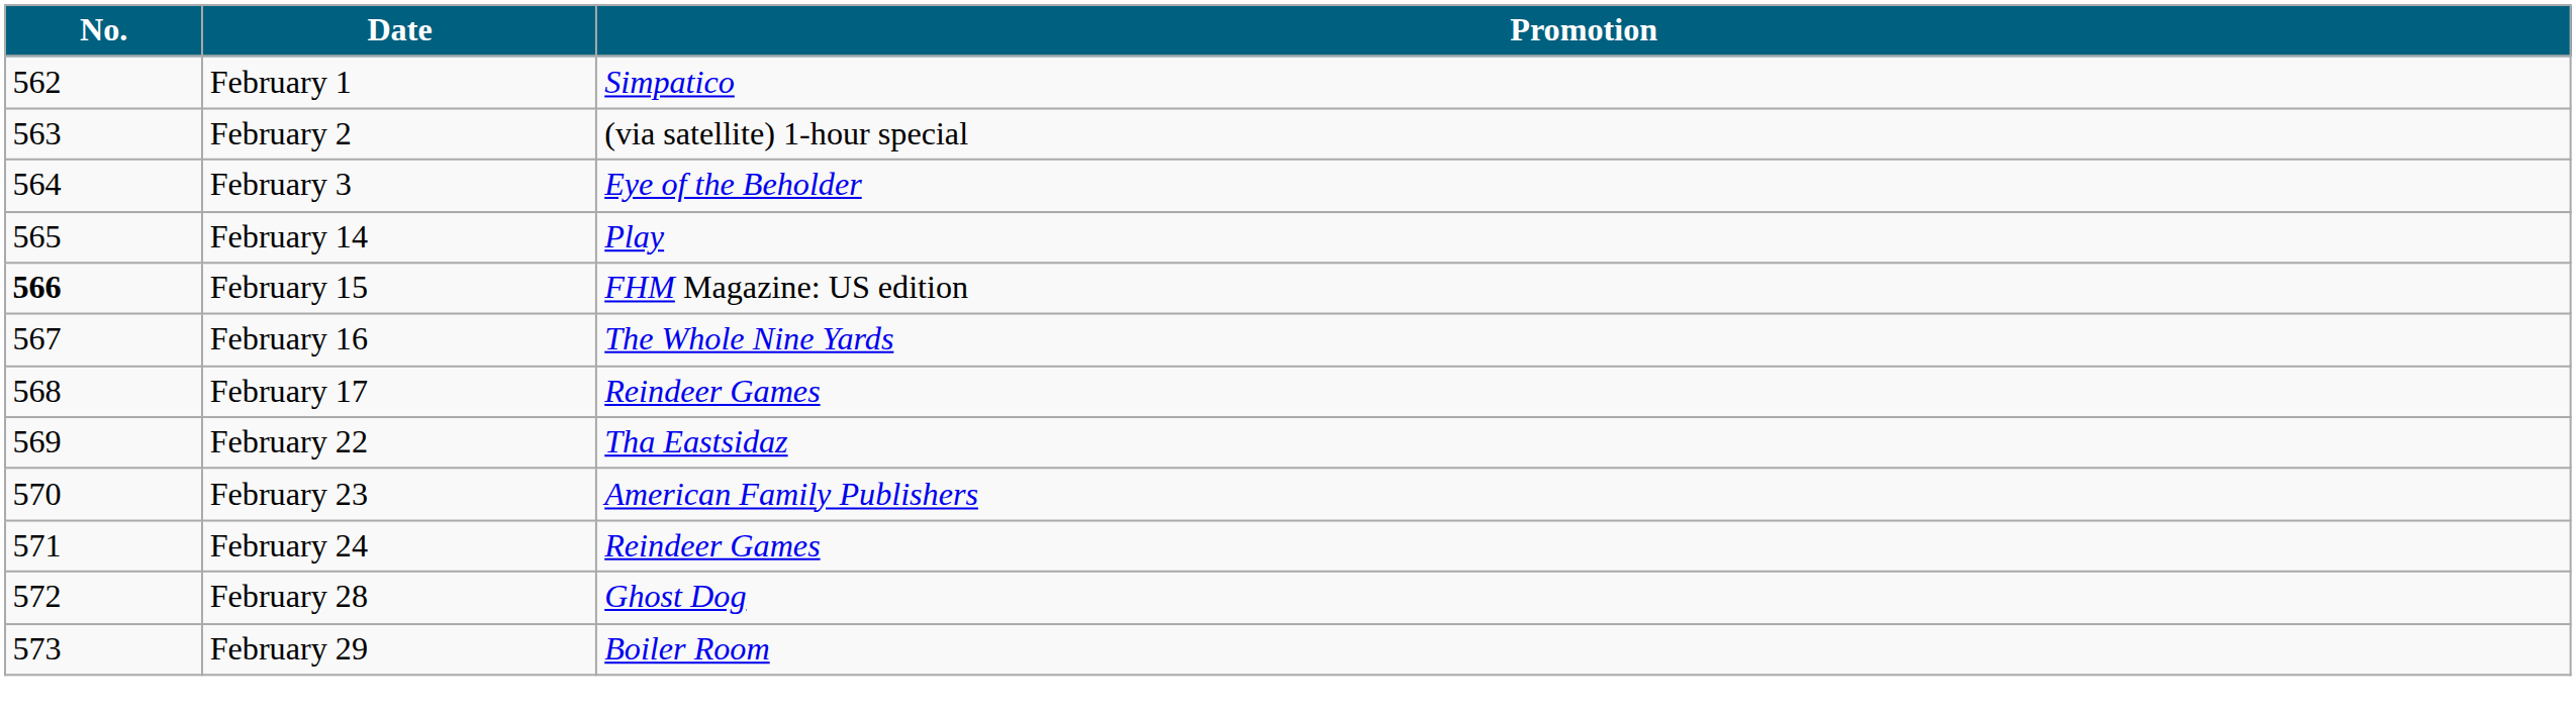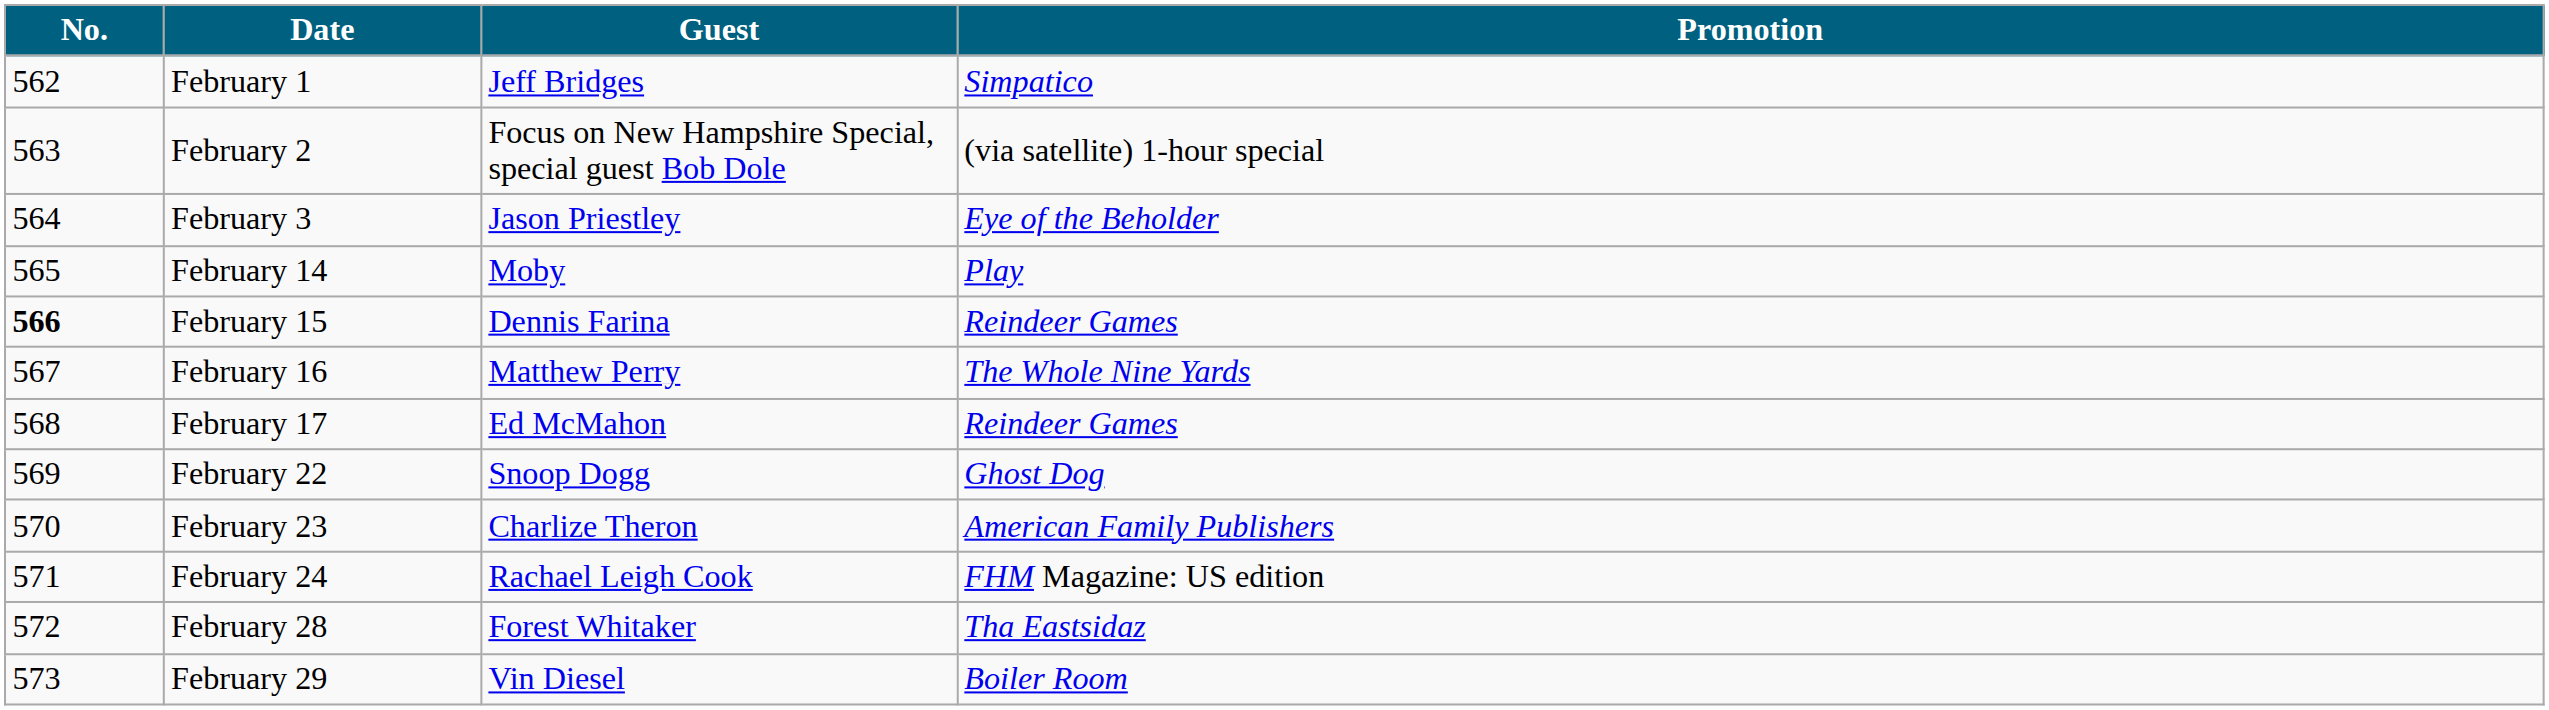+ column: Guest | Jeff Bridges | Focus on New Hampshire Special, special guest Bob Dole | Jason Priestley | Moby | Dennis Farina | Matthew Perry | Ed McMahon | Snoop Dogg | Charlize Theron | Rachael Leigh Cook | Forest Whitaker | Vin Diesel
February 15 | Promotion: FHM Magazine: US edition -> Reindeer Games
February 22 | Promotion: Tha Eastsidaz -> Ghost Dog
February 24 | Promotion: Reindeer Games -> FHM Magazine: US edition
February 28 | Promotion: Ghost Dog -> Tha Eastsidaz
